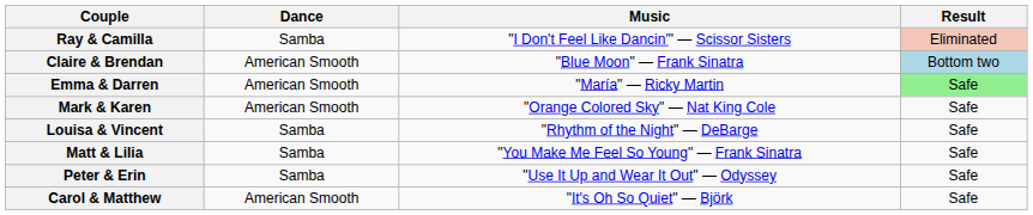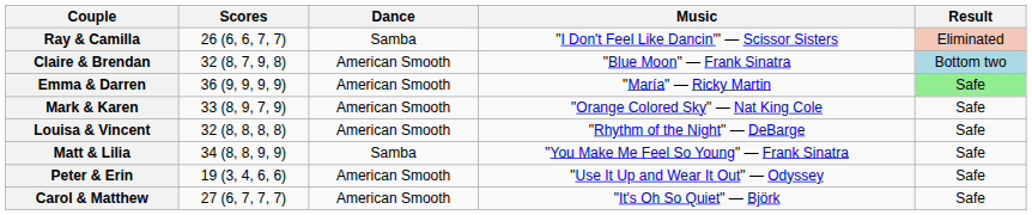+ column: Scores | 26 (6, 6, 7, 7) | 32 (8, 7, 9, 8) | 36 (9, 9, 9, 9) | 33 (8, 9, 7, 9) | 32 (8, 8, 8, 8) | 34 (8, 8, 9, 9) | 19 (3, 4, 6, 6) | 27 (6, 7, 7, 7)
Louisa & Vincent | Dance: Samba -> American Smooth
Peter & Erin | Dance: Samba -> American Smooth
